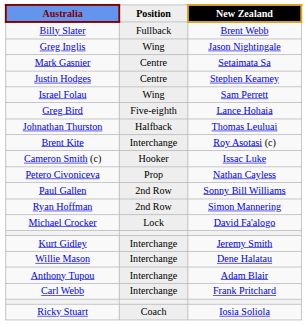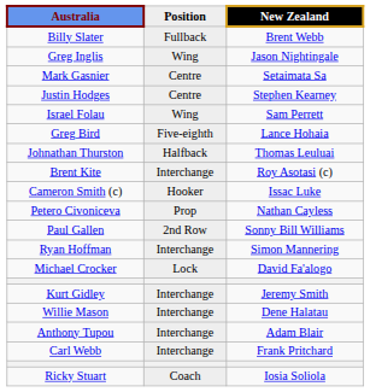Ryan Hoffman | Position: 2nd Row -> Interchange
